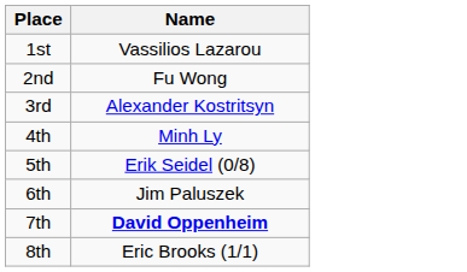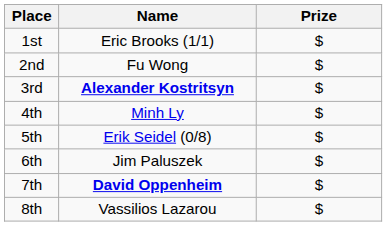+ column: Prize | $ | $ | $ | $ | $ | $ | $ | $
1st | Name: Vassilios Lazarou -> Eric Brooks (1/1)
3rd | Name: normal -> bold
8th | Name: Eric Brooks (1/1) -> Vassilios Lazarou
